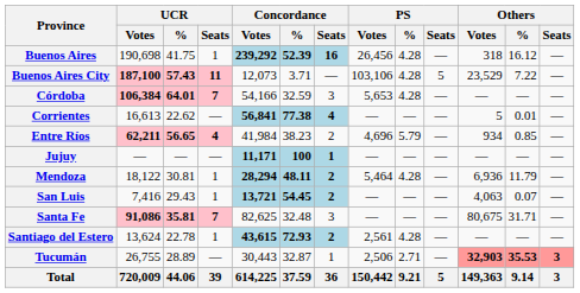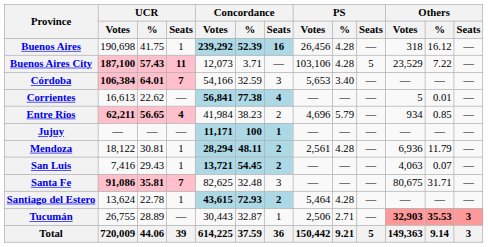Córdoba | PS / %: 4.28 -> 3.40
Mendoza | PS / Votes: 5,464 -> 2,561
Santiago del Estero | PS / Votes: 2,561 -> 5,464
